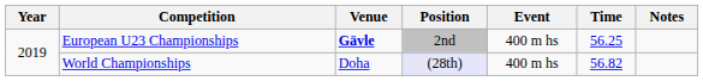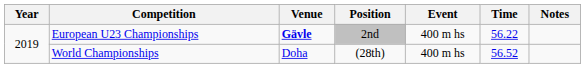European U23 Championships | Time: 56.25 -> 56.22
World Championships | Position: lavender background -> no background
World Championships | Time: 56.82 -> 56.52
